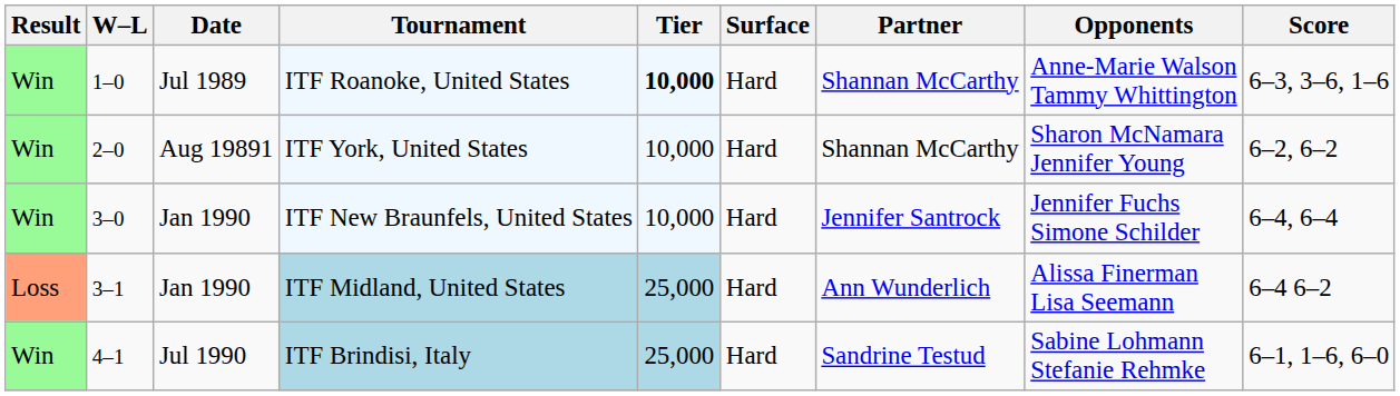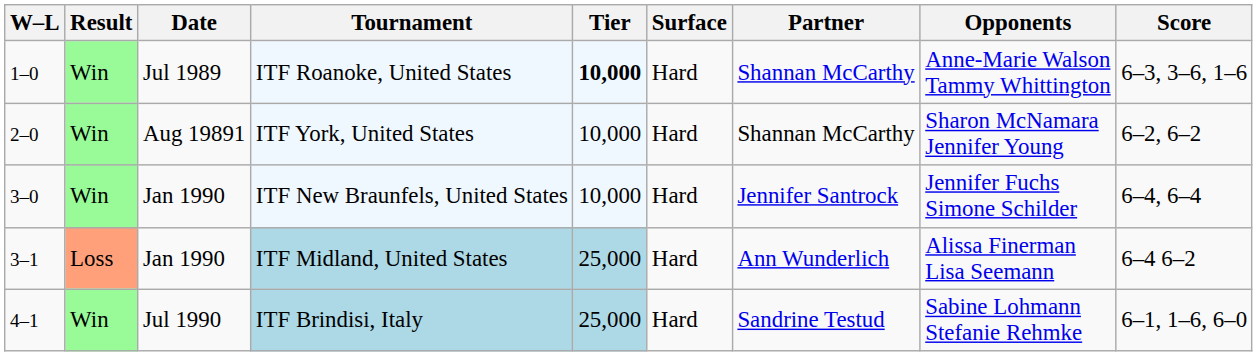columns swapped: Result <-> W–L
